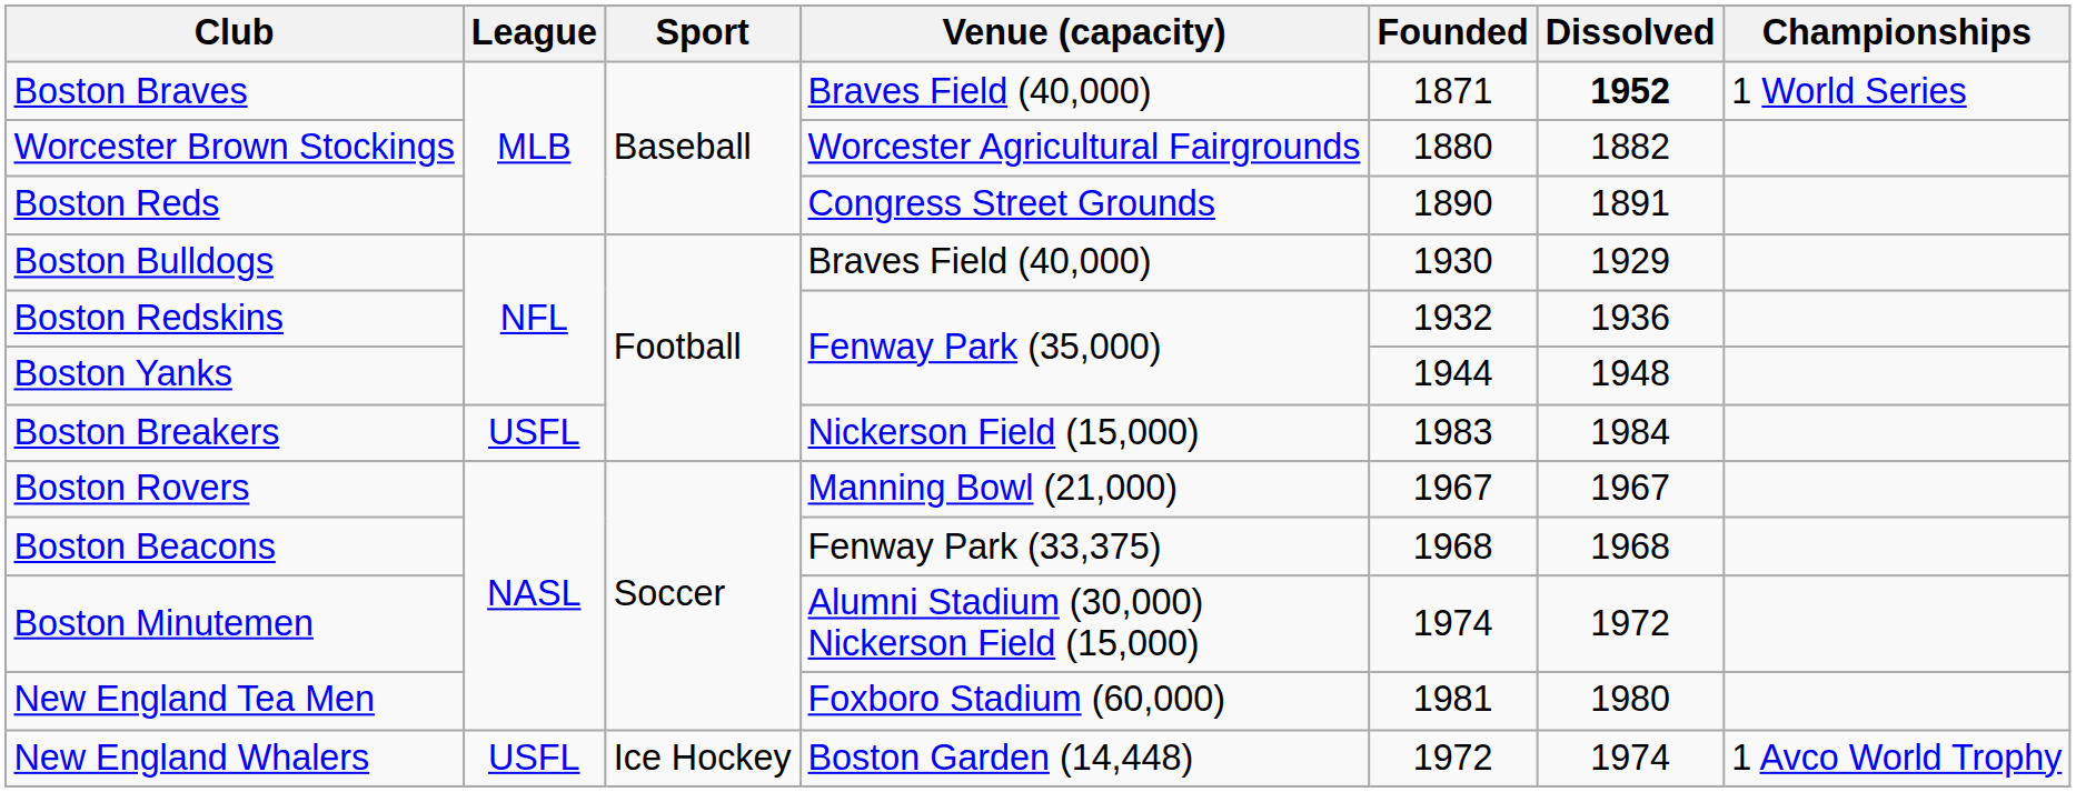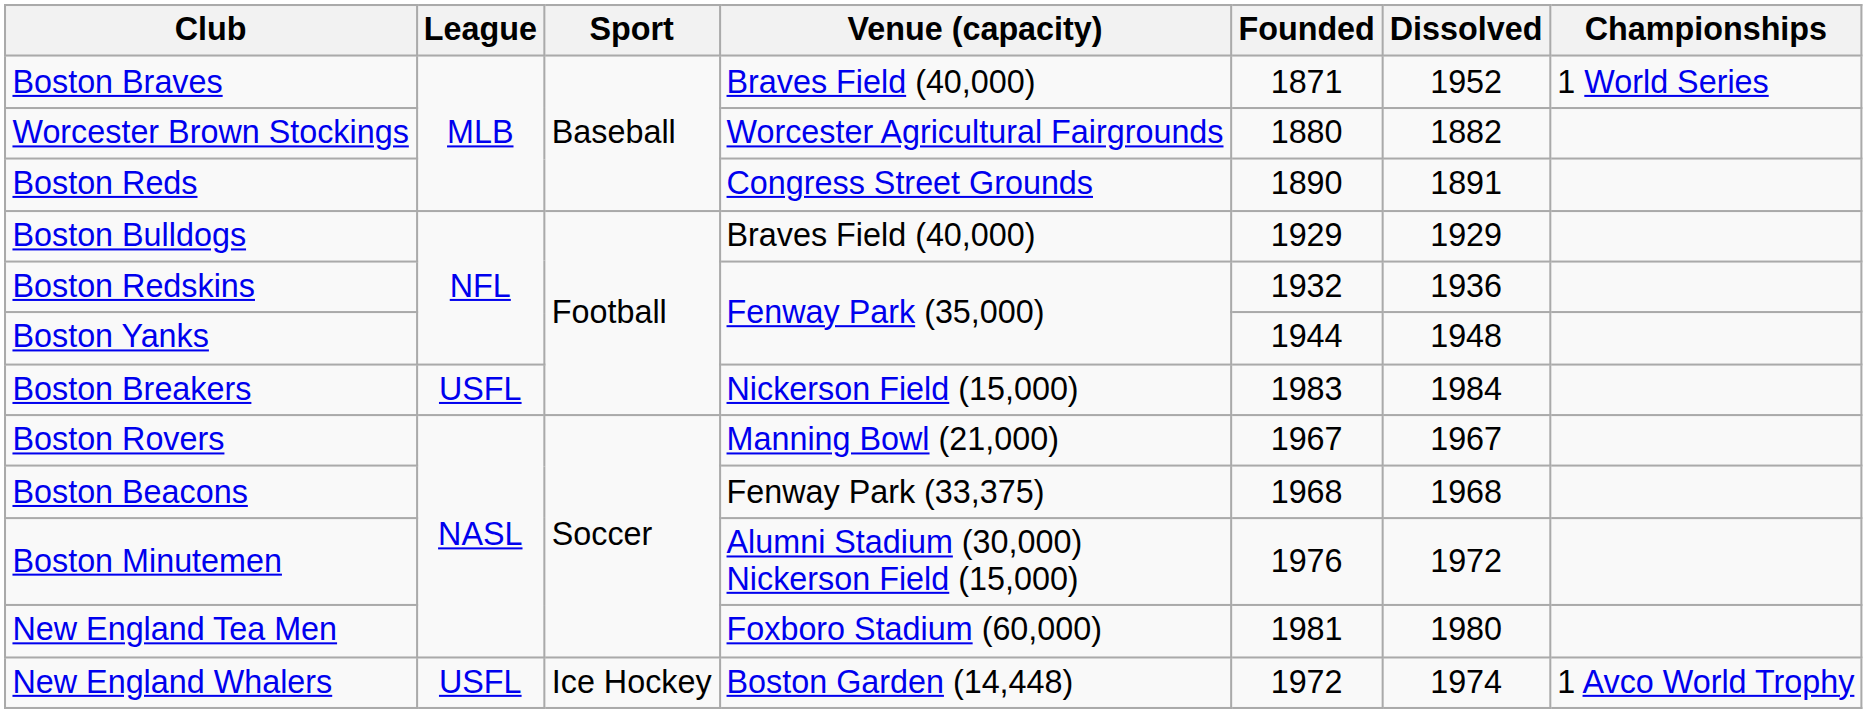Boston Braves | Dissolved: bold -> normal
Boston Bulldogs | Founded: 1930 -> 1929
Boston Minutemen | Founded: 1974 -> 1976
